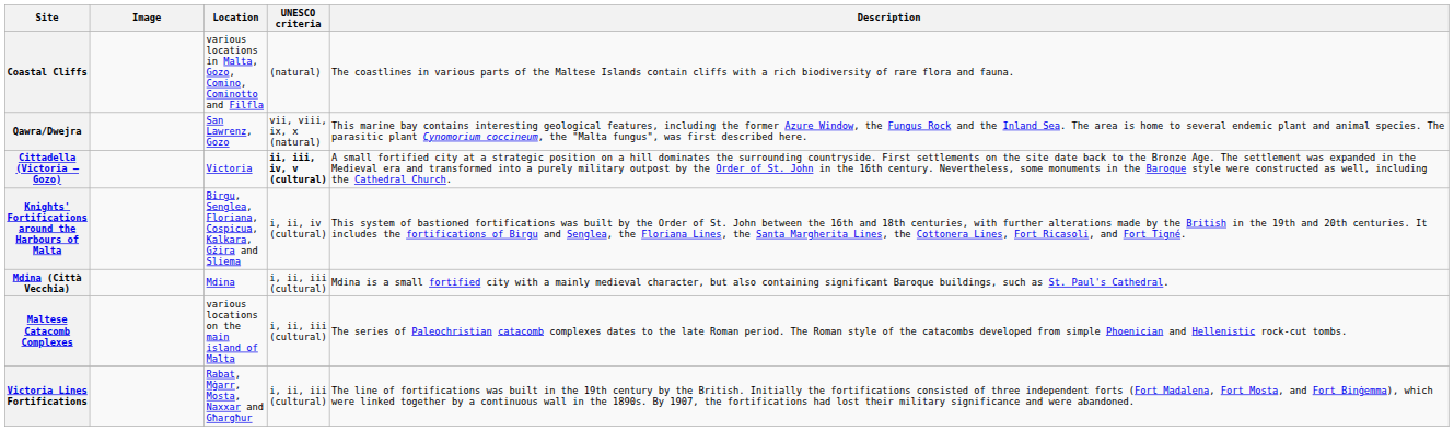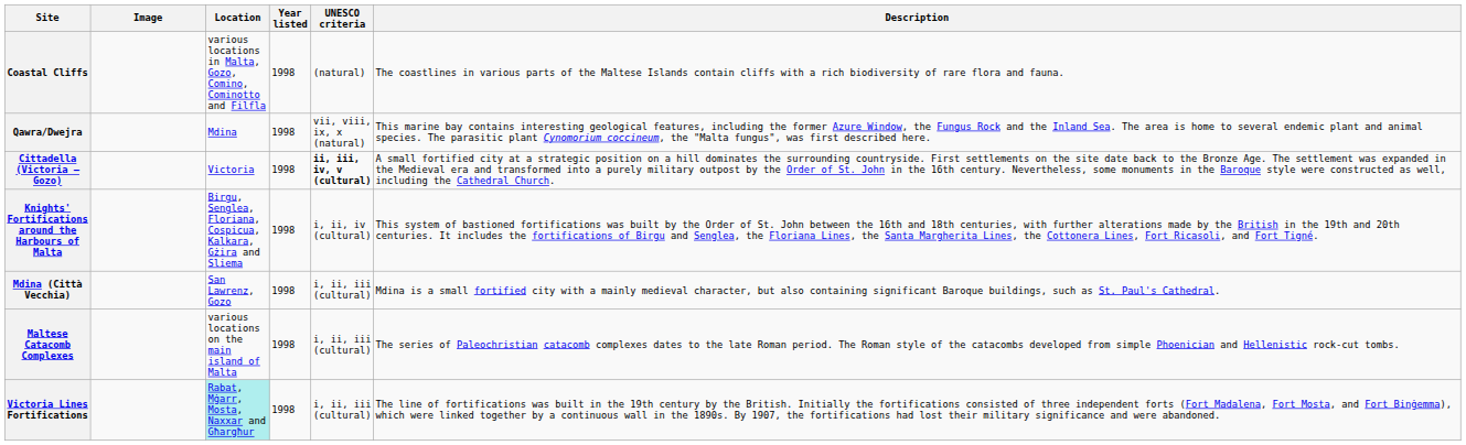+ column: Year listed | 1998 | 1998 | 1998 | 1998 | 1998 | 1998 | 1998
Qawra/Dwejra | Location: San Lawrenz, Gozo -> Mdina
Mdina (Città Vecchia) | Location: Mdina -> San Lawrenz, Gozo
Victoria Lines Fortifications | Location: no background -> paleturquoise background
